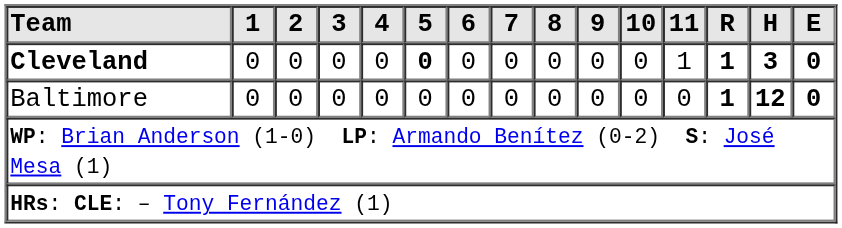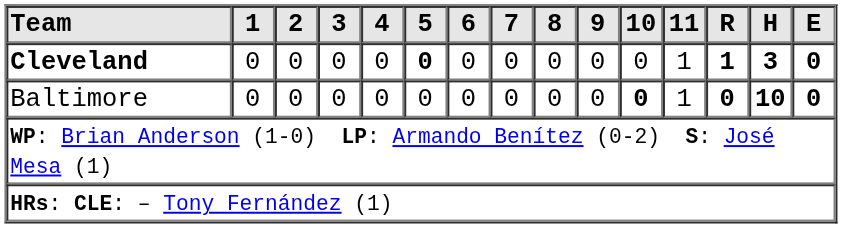Baltimore | 10: normal -> bold
Baltimore | 11: 0 -> 1
Baltimore | R: 1 -> 0
Baltimore | H: 12 -> 10
